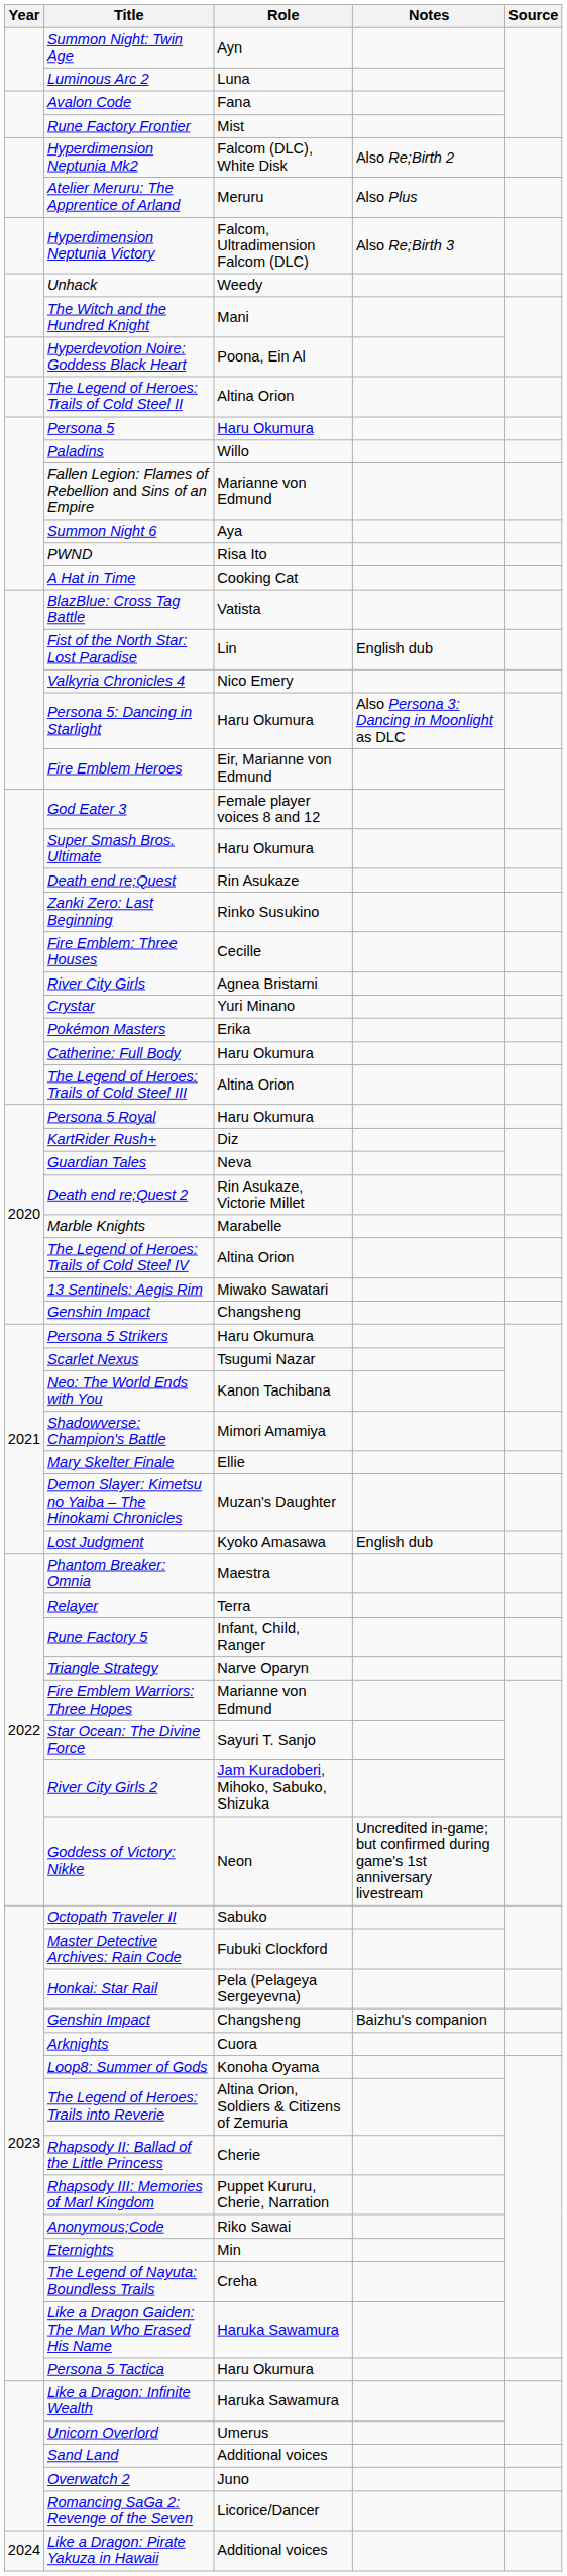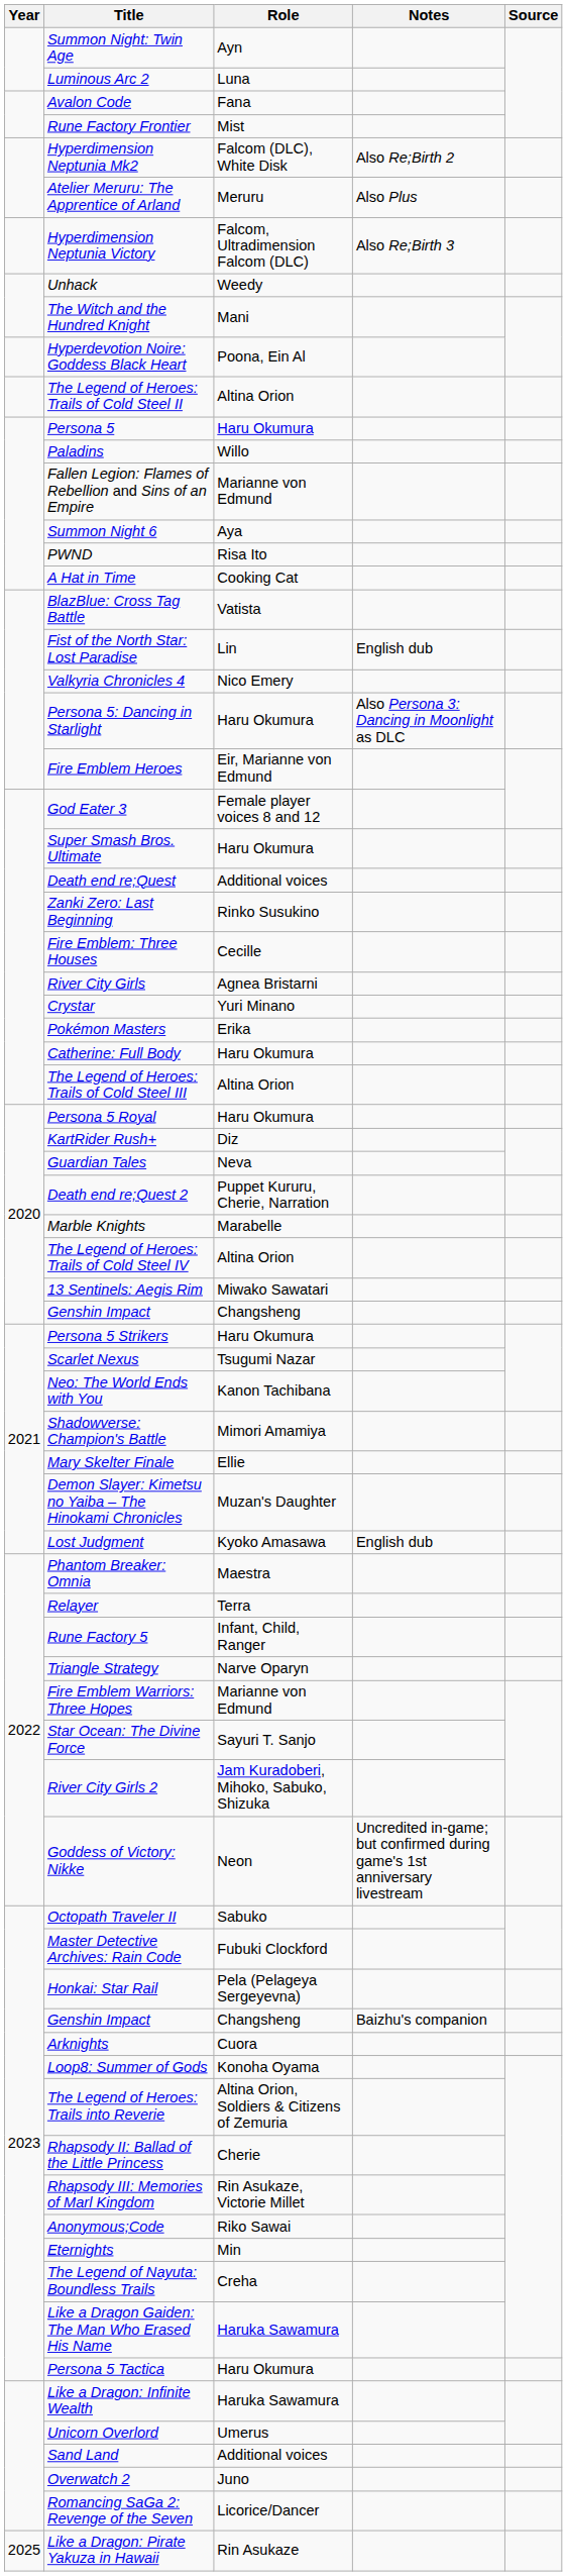Death end re;Quest | Role: Rin Asukaze -> Additional voices
Death end re;Quest 2 | Role: Rin Asukaze, Victorie Millet -> Puppet Kururu, Cherie, Narration
Rhapsody III: Memories of Marl Kingdom | Role: Puppet Kururu, Cherie, Narration -> Rin Asukaze, Victorie Millet
Like a Dragon: Pirate Yakuza in Hawaii | Year: 2024 -> 2025
Like a Dragon: Pirate Yakuza in Hawaii | Role: Additional voices -> Rin Asukaze
